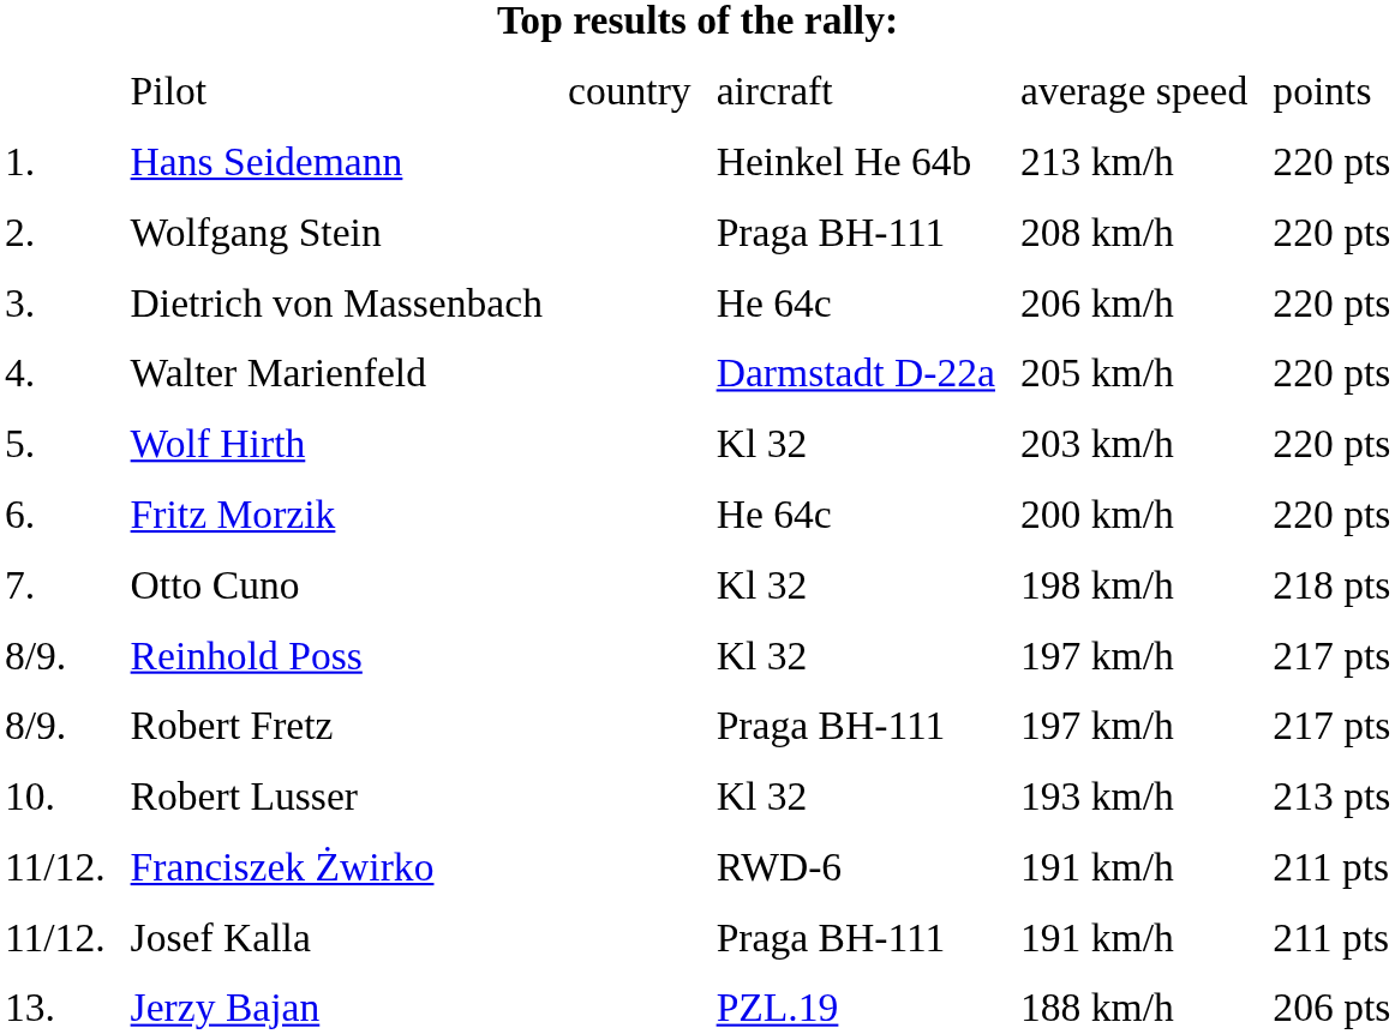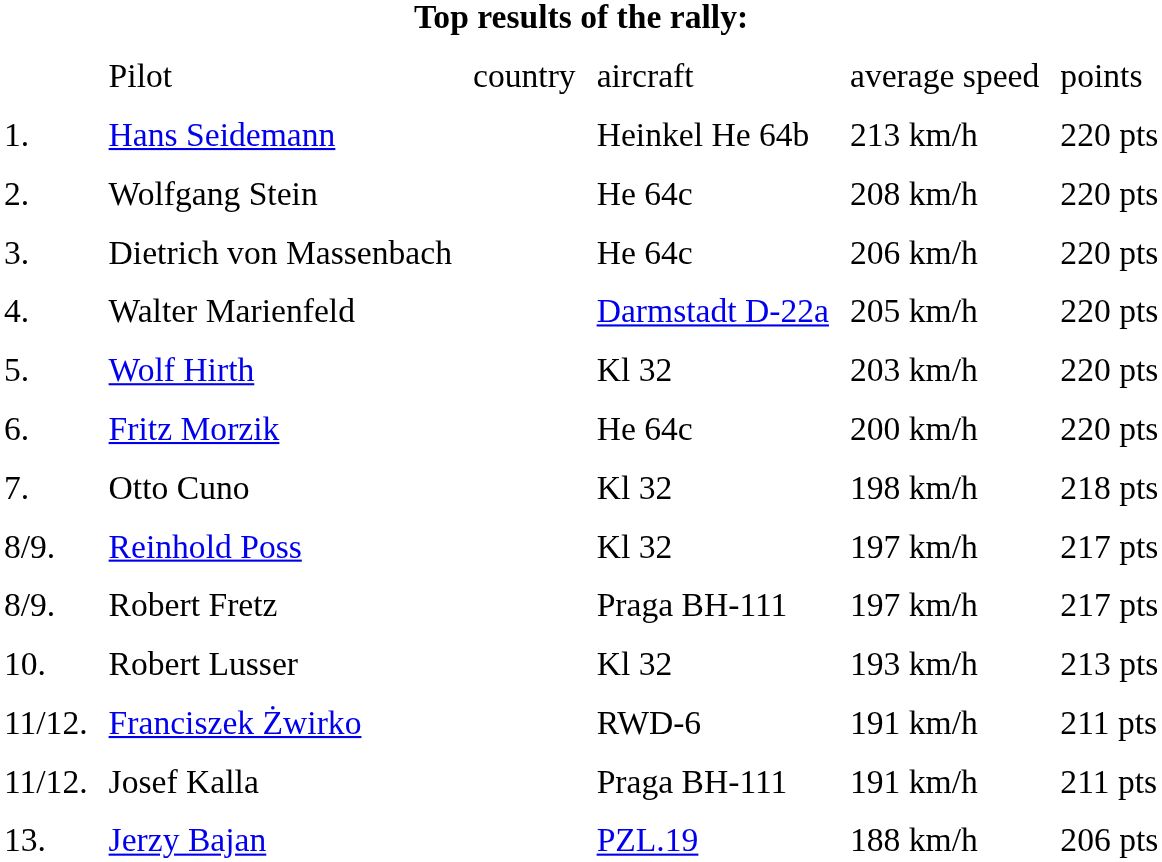Wolfgang Stein | column 4: Praga BH-111 -> He 64c
